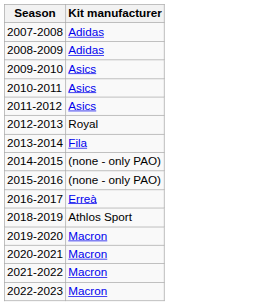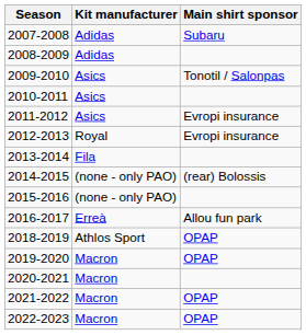+ column: Main shirt sponsor | Subaru | Tonotil / Salonpas | Evropi insurance | Evropi insurance | (rear) Bolossis | Allou fun park | OPAP | OPAP | OPAP | OPAP
